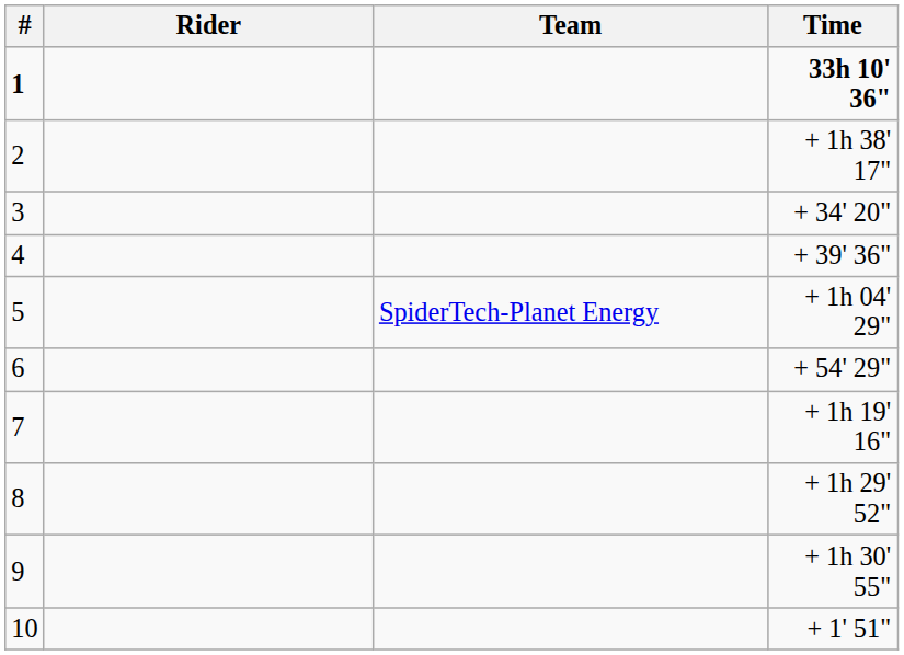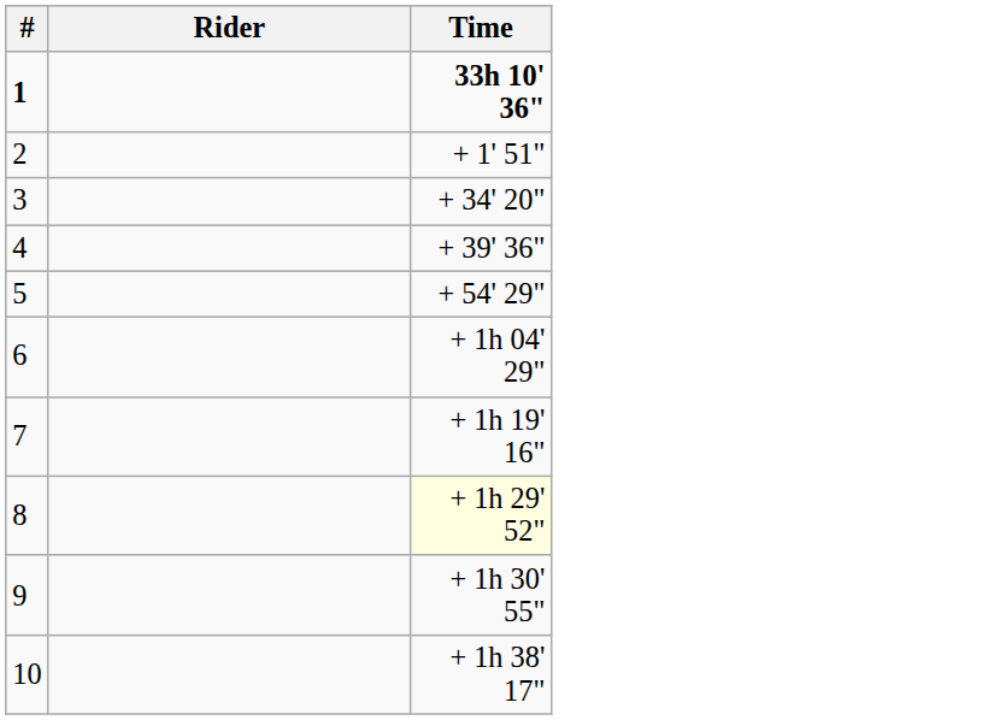- column: Team | SpiderTech-Planet Energy
2 | Time: + 1h 38' 17" -> + 1' 51"
5 | Time: + 1h 04' 29" -> + 54' 29"
6 | Time: + 54' 29" -> + 1h 04' 29"
8 | Time: no background -> lightyellow background
10 | Time: + 1' 51" -> + 1h 38' 17"
